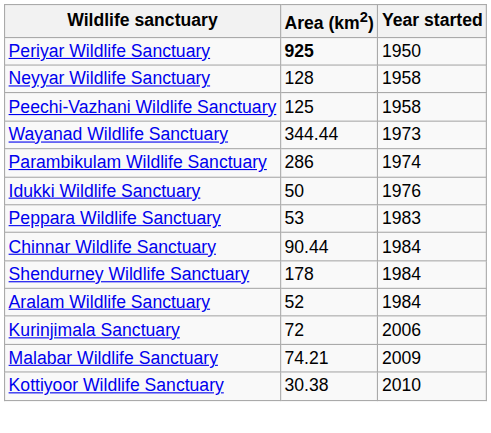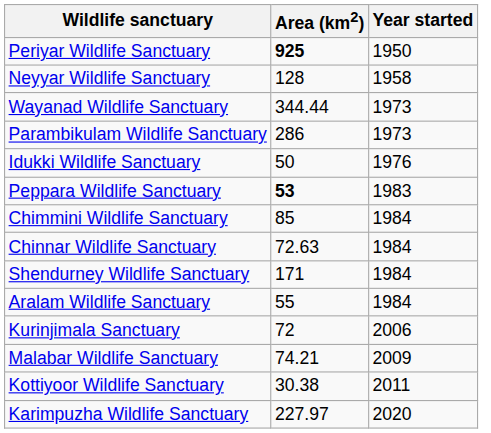- row: Peechi-Vazhani Wildlife Sanctuary | 125 | 1958
Parambikulam Wildlife Sanctuary | Year started: 1974 -> 1973
Peppara Wildlife Sanctuary | Area (km2): normal -> bold
+ row: Chimmini Wildlife Sanctuary | 85 | 1984
Chinnar Wildlife Sanctuary | Area (km2): 90.44 -> 72.63
Shendurney Wildlife Sanctuary | Area (km2): 178 -> 171
Aralam Wildlife Sanctuary | Area (km2): 52 -> 55
Kottiyoor Wildlife Sanctuary | Year started: 2010 -> 2011
+ row: Karimpuzha Wildlife Sanctuary | 227.97 | 2020
